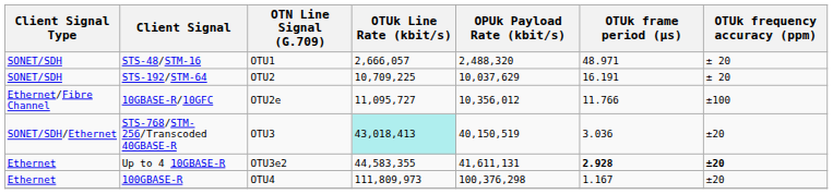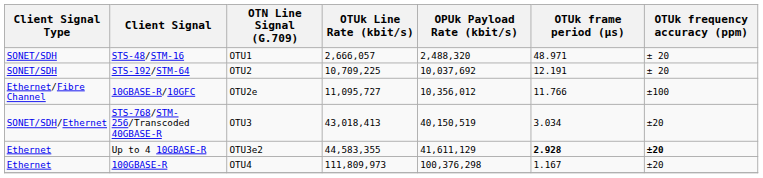STS-192/STM-64 | OPUk Payload Rate (kbit/s): 10,037,629 -> 10,037,692
STS-192/STM-64 | OTUk frame period (μs): 16.191 -> 12.191
STS-768/STM-256/Transcoded 40GBASE-R | OTUk Line Rate (kbit/s): paleturquoise background -> no background
STS-768/STM-256/Transcoded 40GBASE-R | OTUk frame period (μs): 3.036 -> 3.034
Up to 4 10GBASE-R | OPUk Payload Rate (kbit/s): 41,611,131 -> 41,611,129
